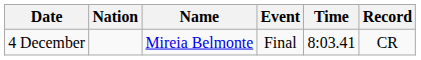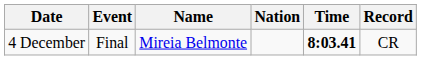columns swapped: Event <-> Nation
4 December | Time: normal -> bold
